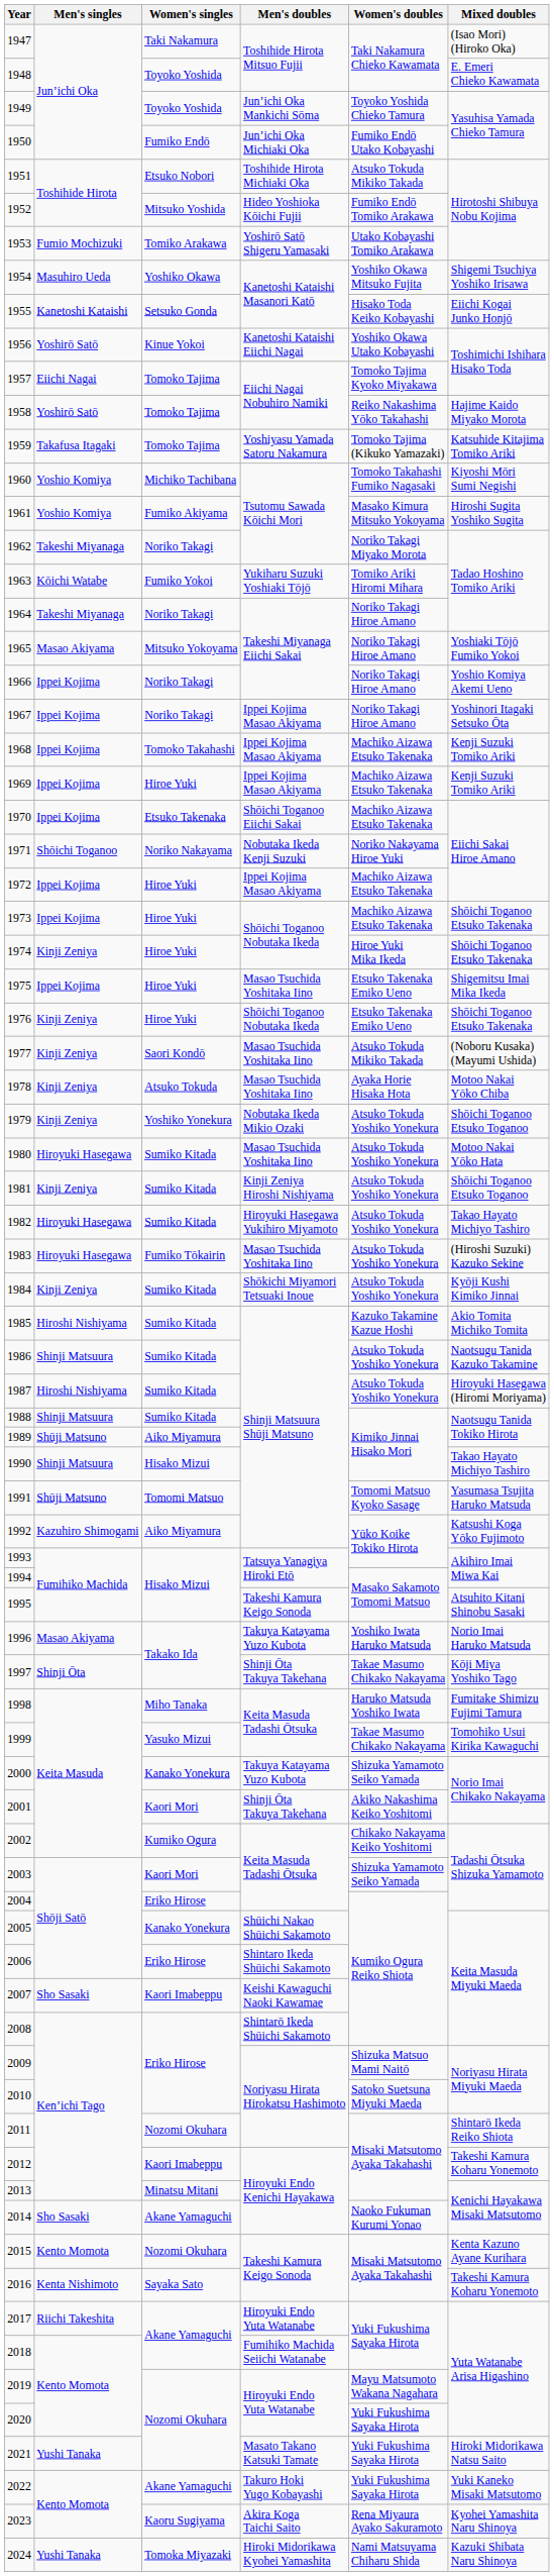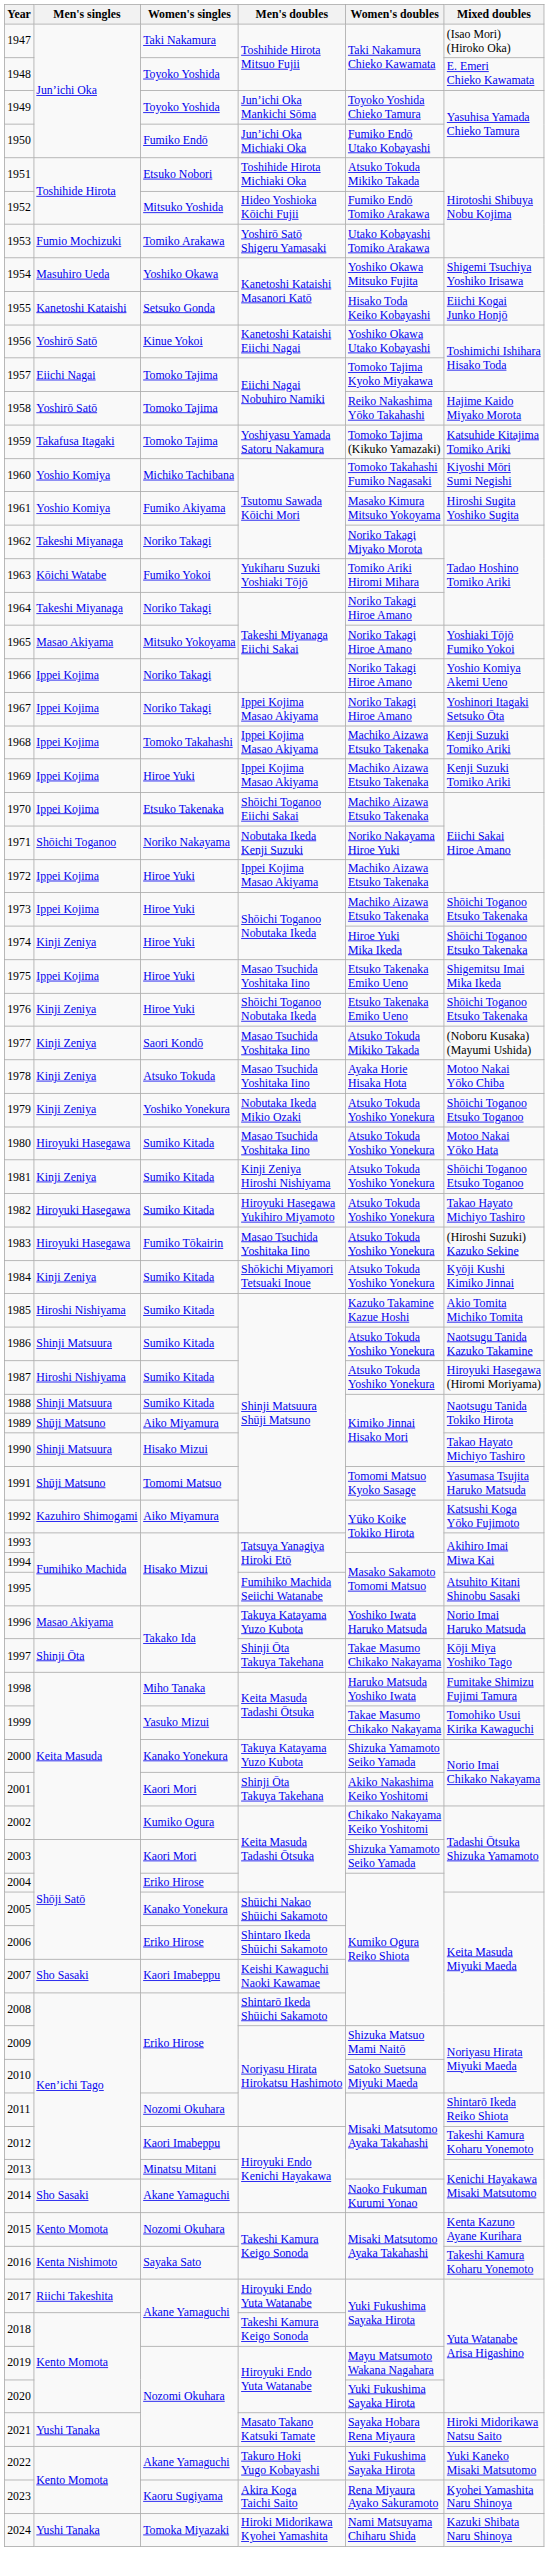1995 | Men's doubles: Takeshi Kamura Keigo Sonoda -> Fumihiko Machida Seiichi Watanabe
2018 | Men's doubles: Fumihiko Machida Seiichi Watanabe -> Takeshi Kamura Keigo Sonoda
2021 | Women's doubles: Yuki Fukushima Sayaka Hirota -> Sayaka Hobara Rena Miyaura
